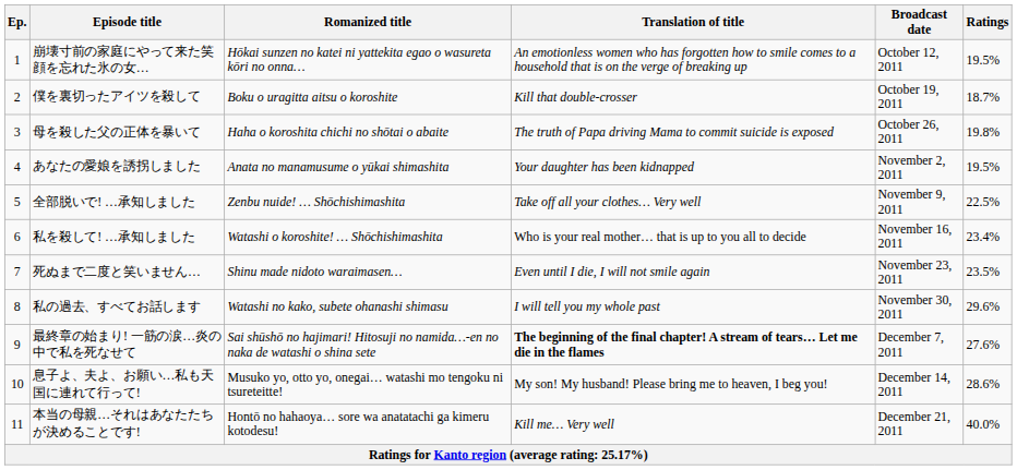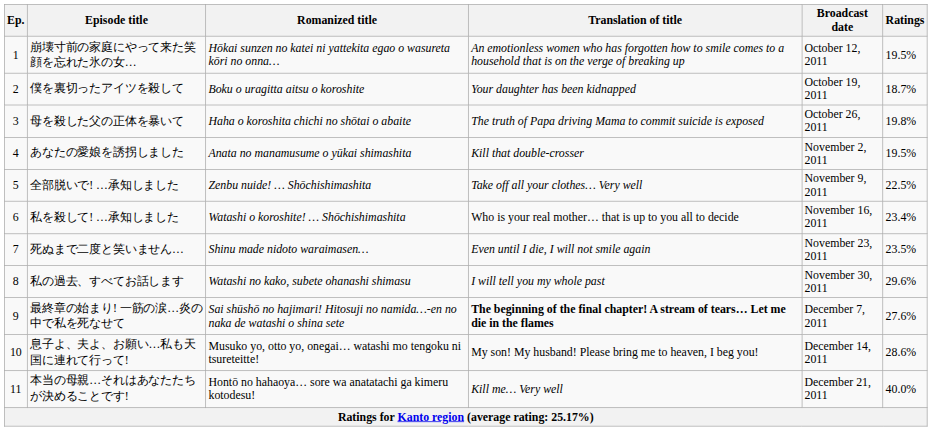僕を裏切ったアイツを殺して | Translation of title: Kill that double-crosser -> Your daughter has been kidnapped
あなたの愛娘を誘拐しました | Translation of title: Your daughter has been kidnapped -> Kill that double-crosser
